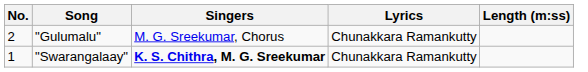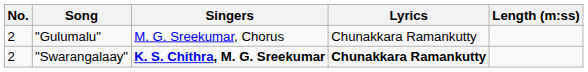"Swarangalaay" | No.: 1 -> 2
"Swarangalaay" | Lyrics: normal -> bold
